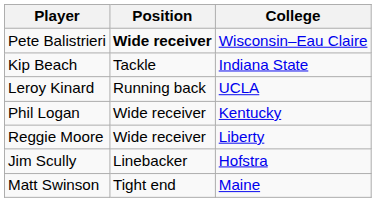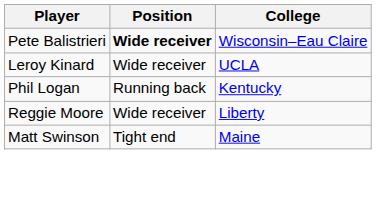- row: Kip Beach | Tackle | Indiana State
Leroy Kinard | Position: Running back -> Wide receiver
Phil Logan | Position: Wide receiver -> Running back
- row: Jim Scully | Linebacker | Hofstra
